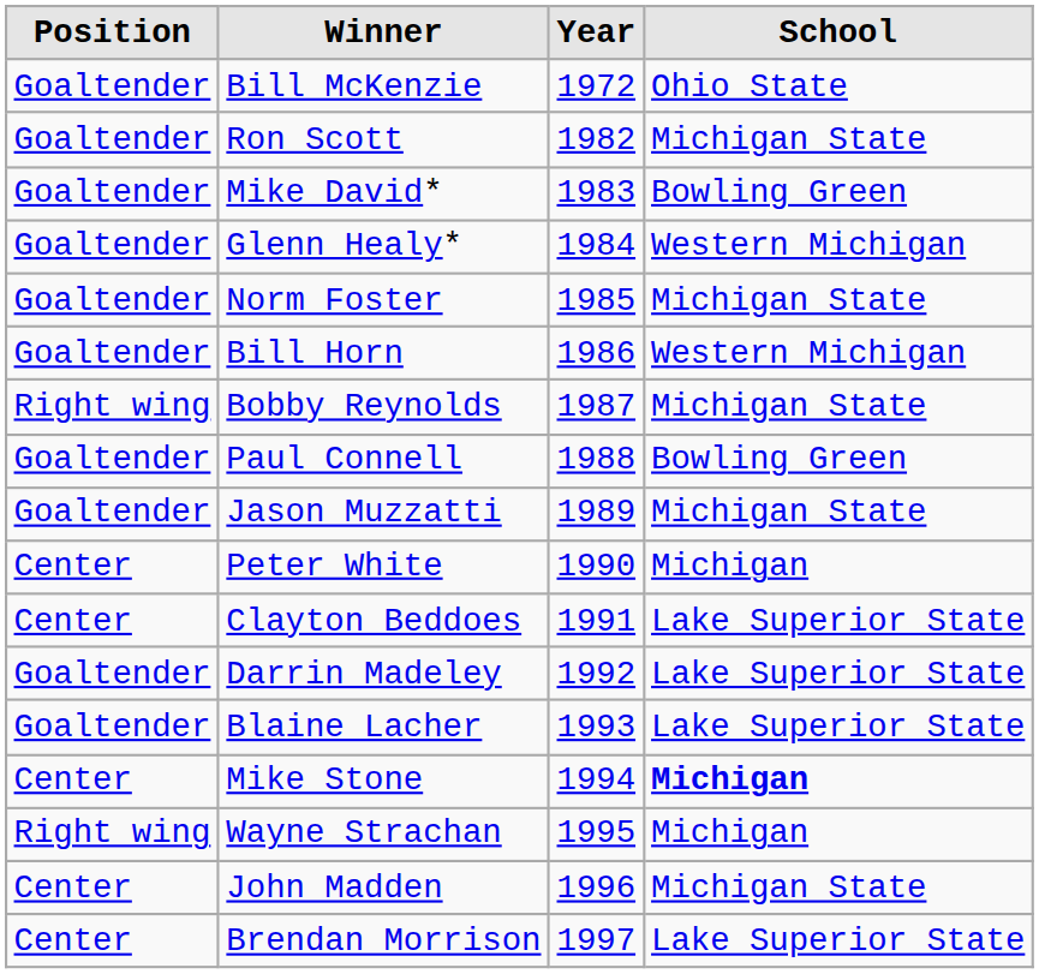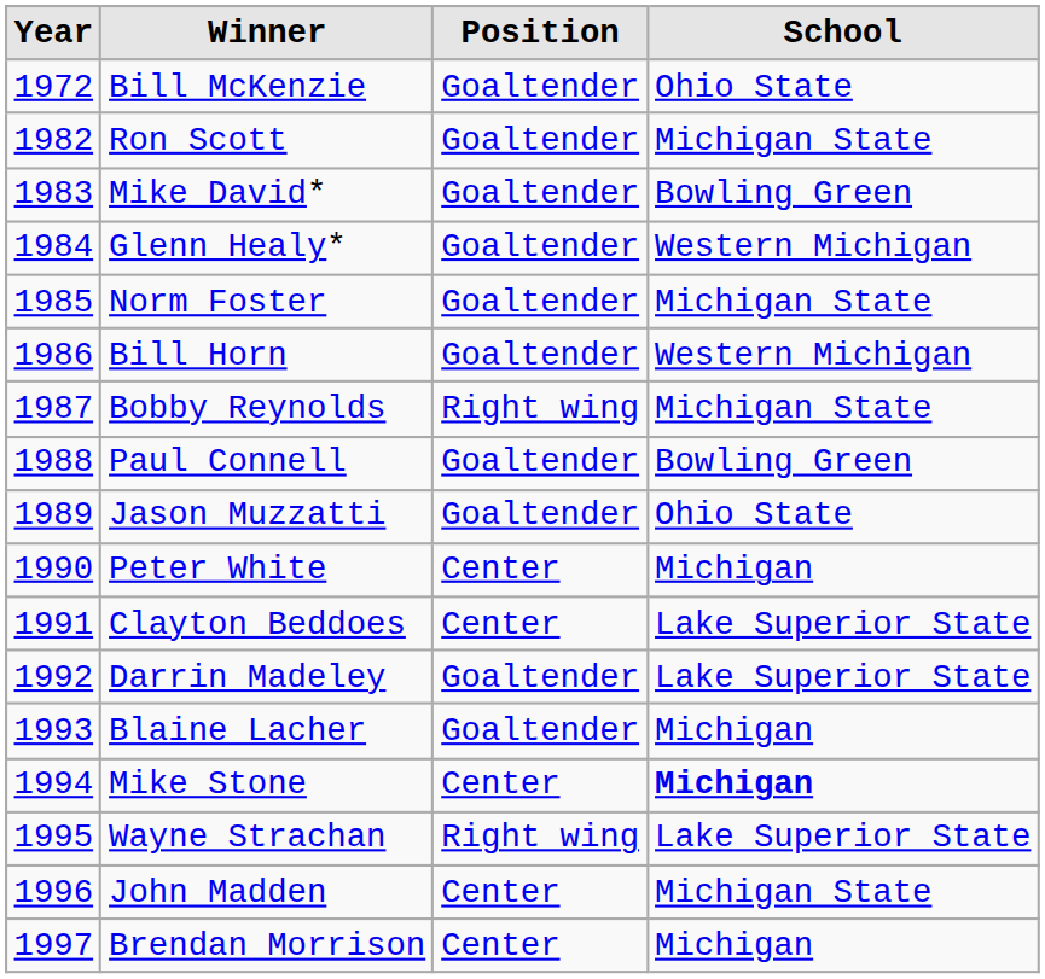columns swapped: Year <-> Position
Jason Muzzatti | School: Michigan State -> Ohio State
Blaine Lacher | School: Lake Superior State -> Michigan
Wayne Strachan | School: Michigan -> Lake Superior State
Brendan Morrison | School: Lake Superior State -> Michigan
